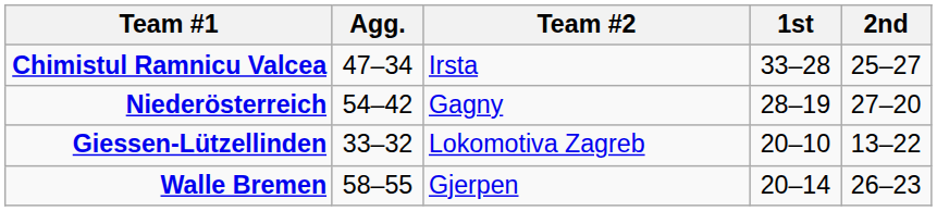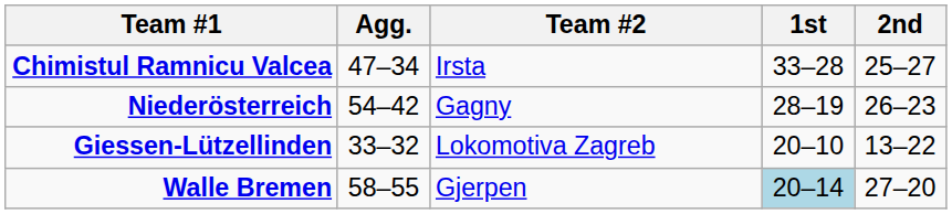Niederösterreich | 2nd: 27–20 -> 26–23
Walle Bremen | 1st: no background -> lightblue background
Walle Bremen | 2nd: 26–23 -> 27–20
